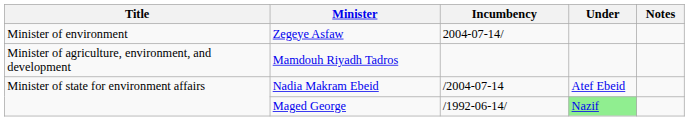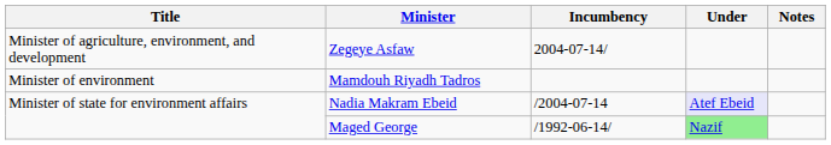Zegeye Asfaw | Title: Minister of environment -> Minister of agriculture, environment, and development
Mamdouh Riyadh Tadros | Title: Minister of agriculture, environment, and development -> Minister of environment
Nadia Makram Ebeid | Under: no background -> lavender background
